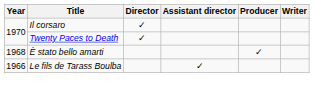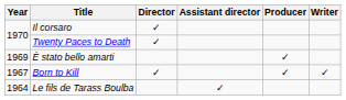È stato bello amarti | Year: 1968 -> 1969
+ row: 1967 | Born to Kill | ✓ | ✓ | ✓
Le fils de Tarass Boulba | Year: 1966 -> 1964
